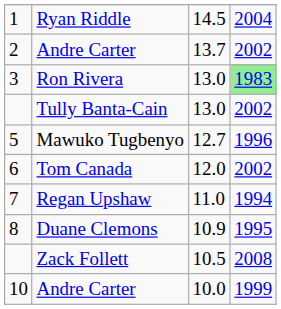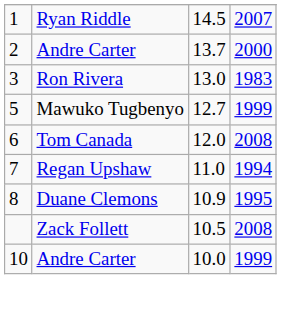Ryan Riddle | column 4: 2004 -> 2007
2 / Andre Carter | column 4: 2002 -> 2000
Ron Rivera | column 4: lightgreen background -> no background
- row: Tully Banta-Cain | 13.0 | 2002
Mawuko Tugbenyo | column 4: 1996 -> 1999
Tom Canada | column 4: 2002 -> 2008
